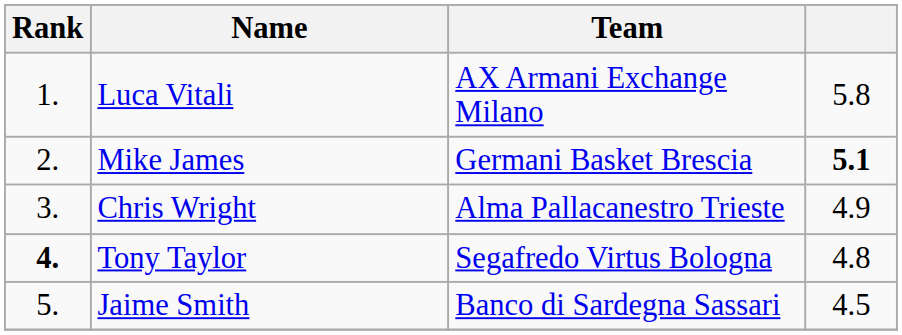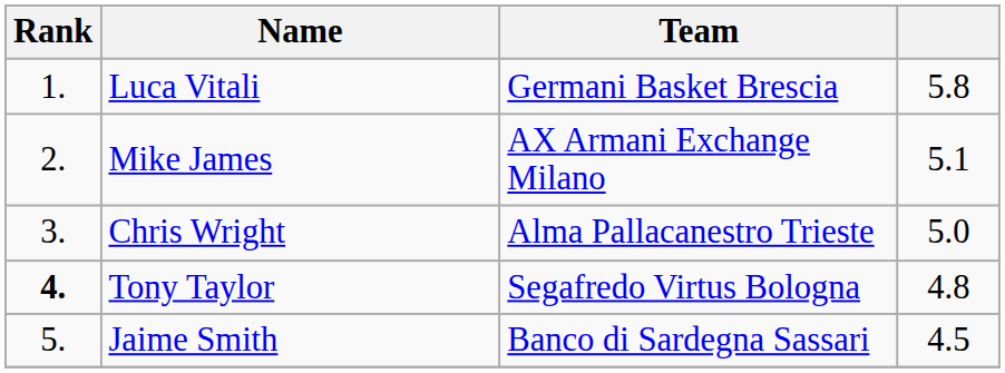Luca Vitali | Team: AX Armani Exchange Milano -> Germani Basket Brescia
Mike James | Team: Germani Basket Brescia -> AX Armani Exchange Milano
Mike James | column 4: bold -> normal
Chris Wright | column 4: 4.9 -> 5.0
